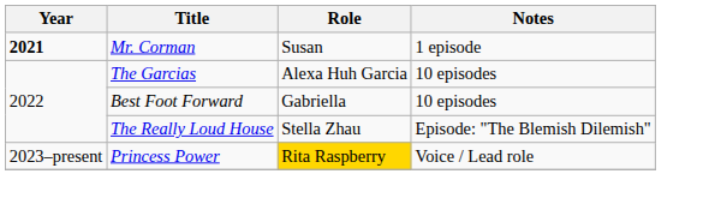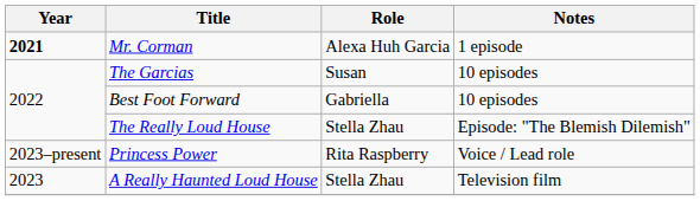Mr. Corman | Role: Susan -> Alexa Huh Garcia
The Garcias | Role: Alexa Huh Garcia -> Susan
Princess Power | Role: gold background -> no background
+ row: 2023 | A Really Haunted Loud House | Stella Zhau | Television film
